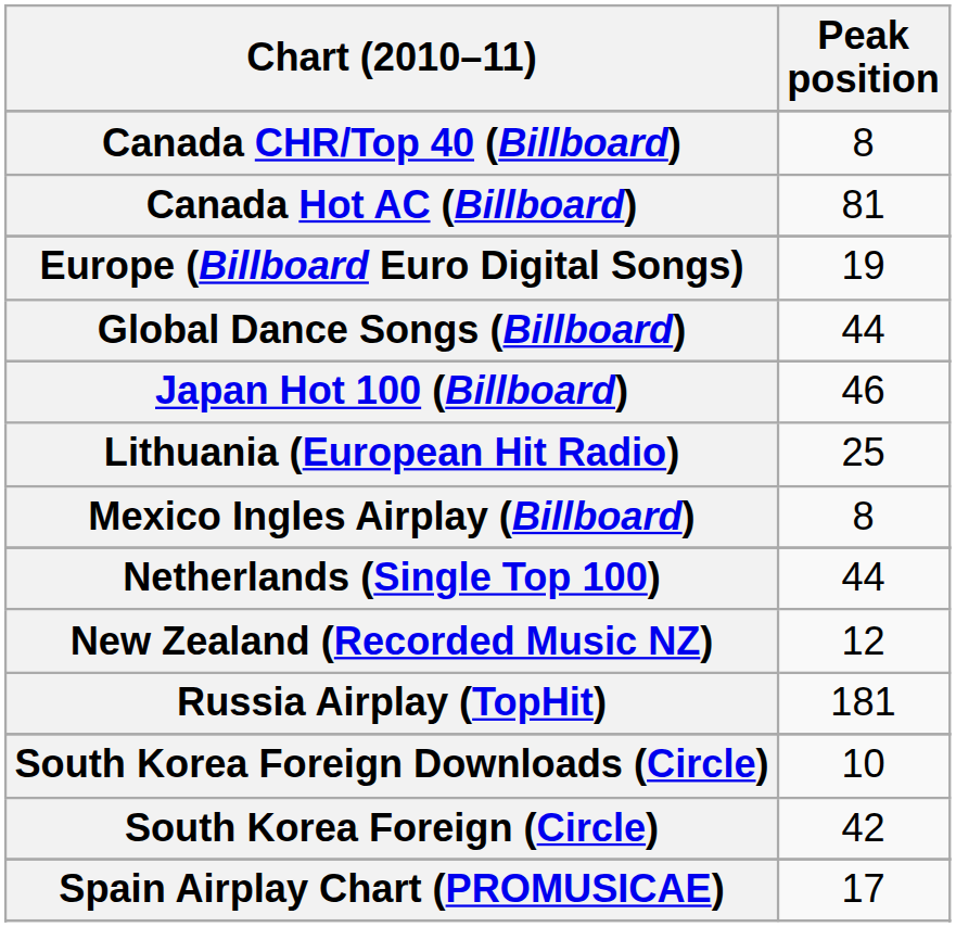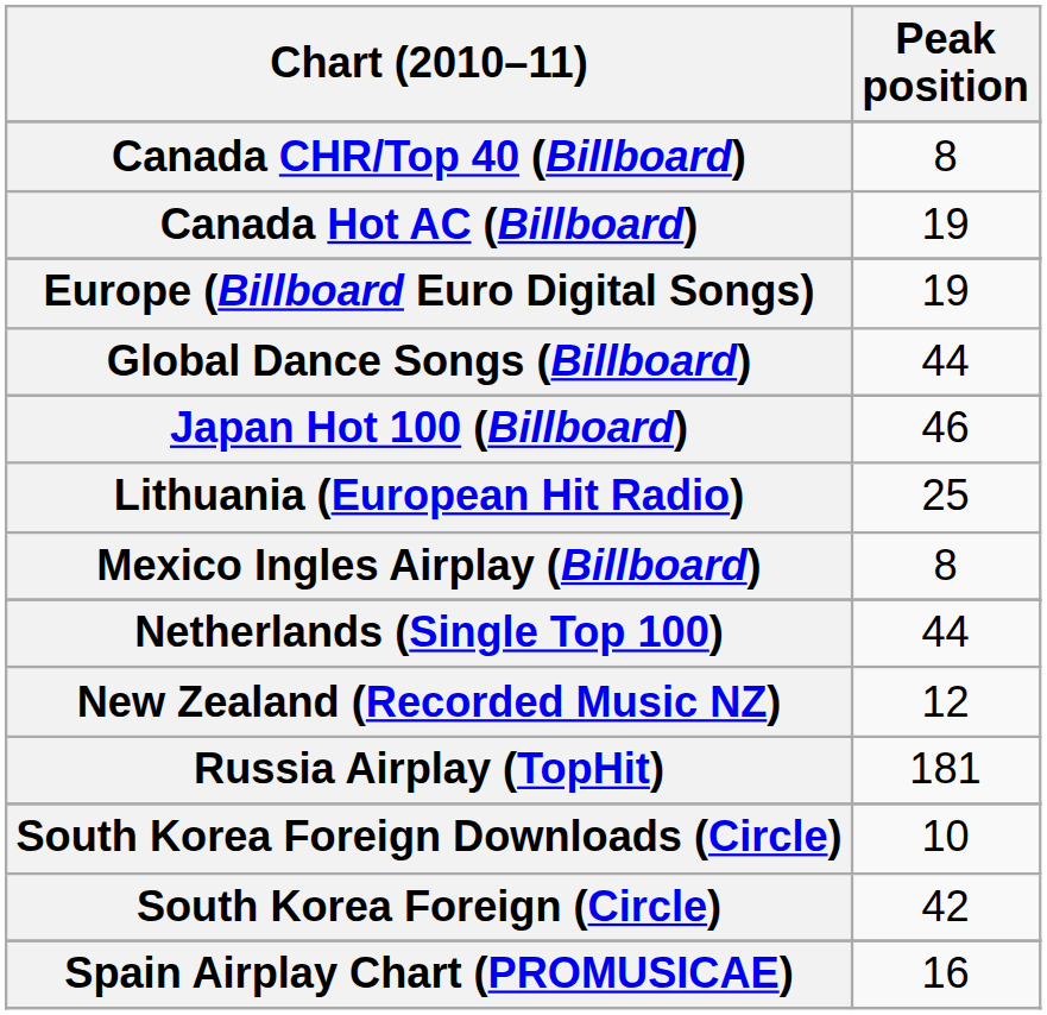Canada Hot AC (Billboard) | Peak position: 81 -> 19
Spain Airplay Chart (PROMUSICAE) | Peak position: 17 -> 16
